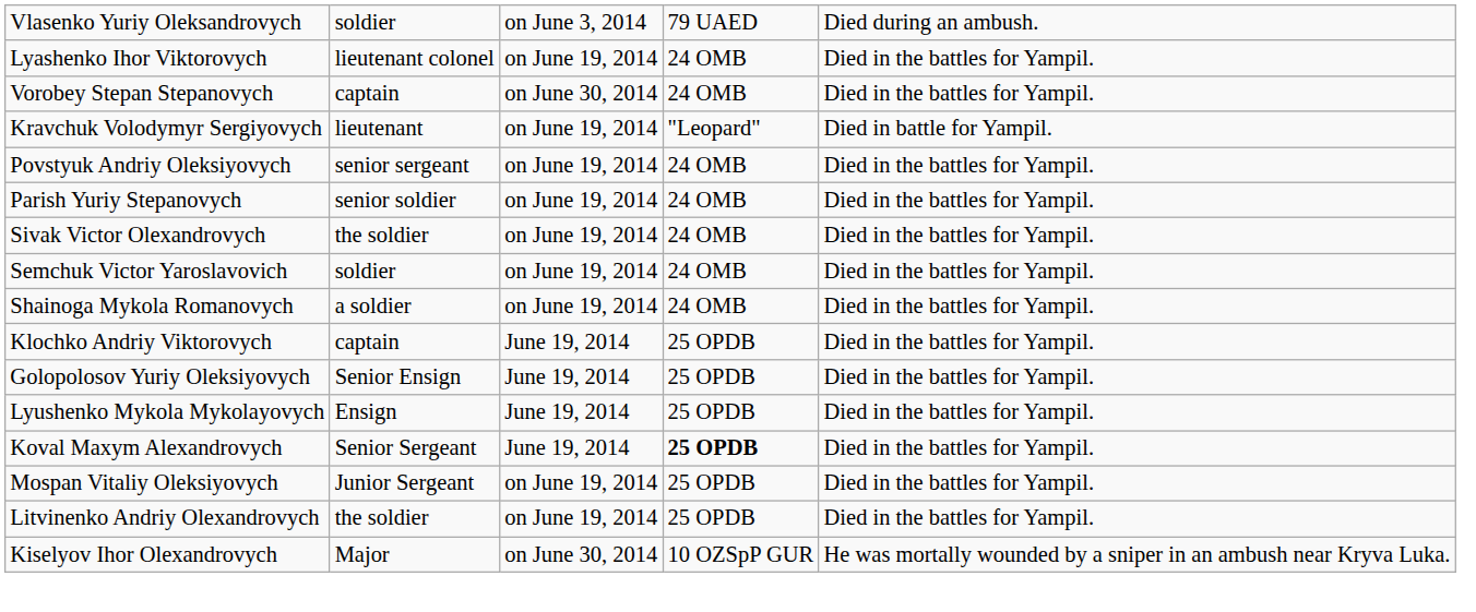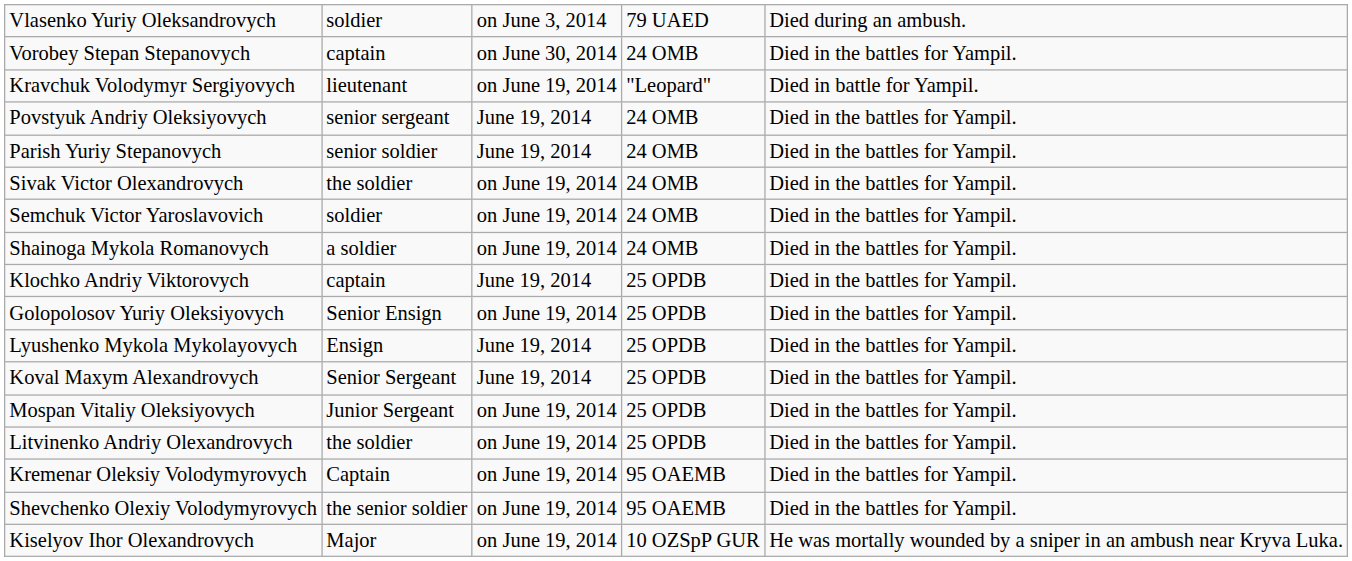- row: Lyashenko Ihor Viktorovych | lieutenant colonel | on June 19, 2014 | 24 OMB | Died in the battles for Yampil.
Povstyuk Andriy Oleksiyovych | column 3: on June 19, 2014 -> June 19, 2014
Parish Yuriy Stepanovych | column 3: on June 19, 2014 -> June 19, 2014
Golopolosov Yuriy Oleksiyovych | column 3: June 19, 2014 -> on June 19, 2014
Koval Maxym Alexandrovych | column 4: bold -> normal
+ row: Kremenar Oleksiy Volodymyrovych | Captain | on June 19, 2014 | 95 OAEMB | Died in the battles for Yampil.
+ row: Shevchenko Olexiy Volodymyrovych | the senior soldier | on June 19, 2014 | 95 OAEMB | Died in the battles for Yampil.
Kiselyov Ihor Olexandrovych | column 3: on June 30, 2014 -> on June 19, 2014
